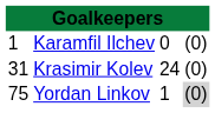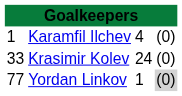Karamfil Ilchev | column 3: 0 -> 4
Krasimir Kolev | column 1: 31 -> 33
Yordan Linkov | column 1: 75 -> 77
